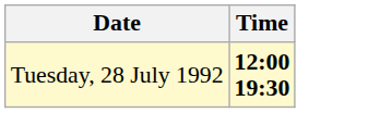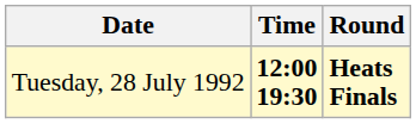+ column: Round | Heats Finals
